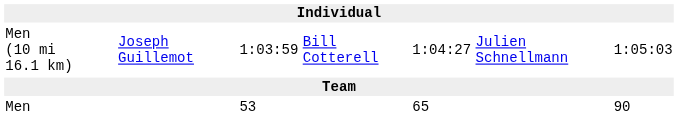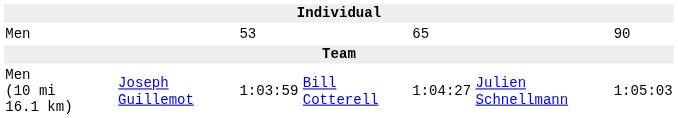rows swapped: Men (10 mi 16.1 km) <-> Men
